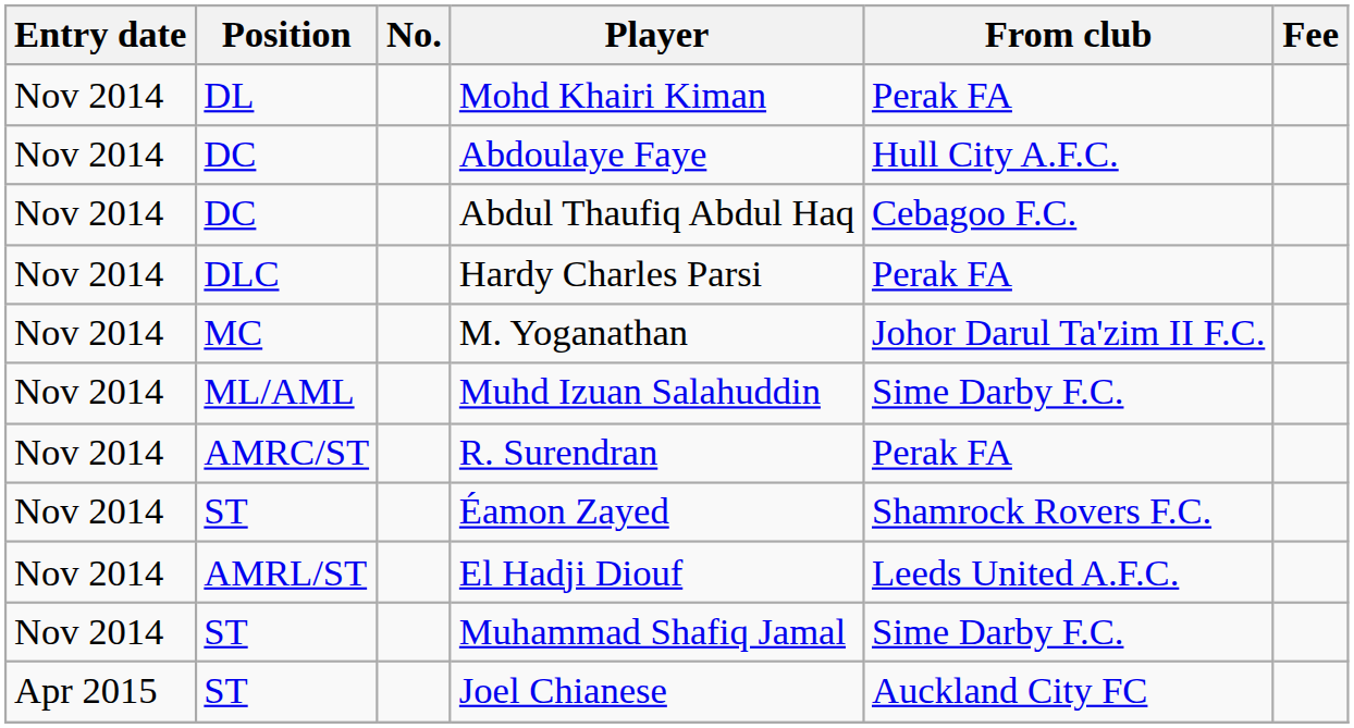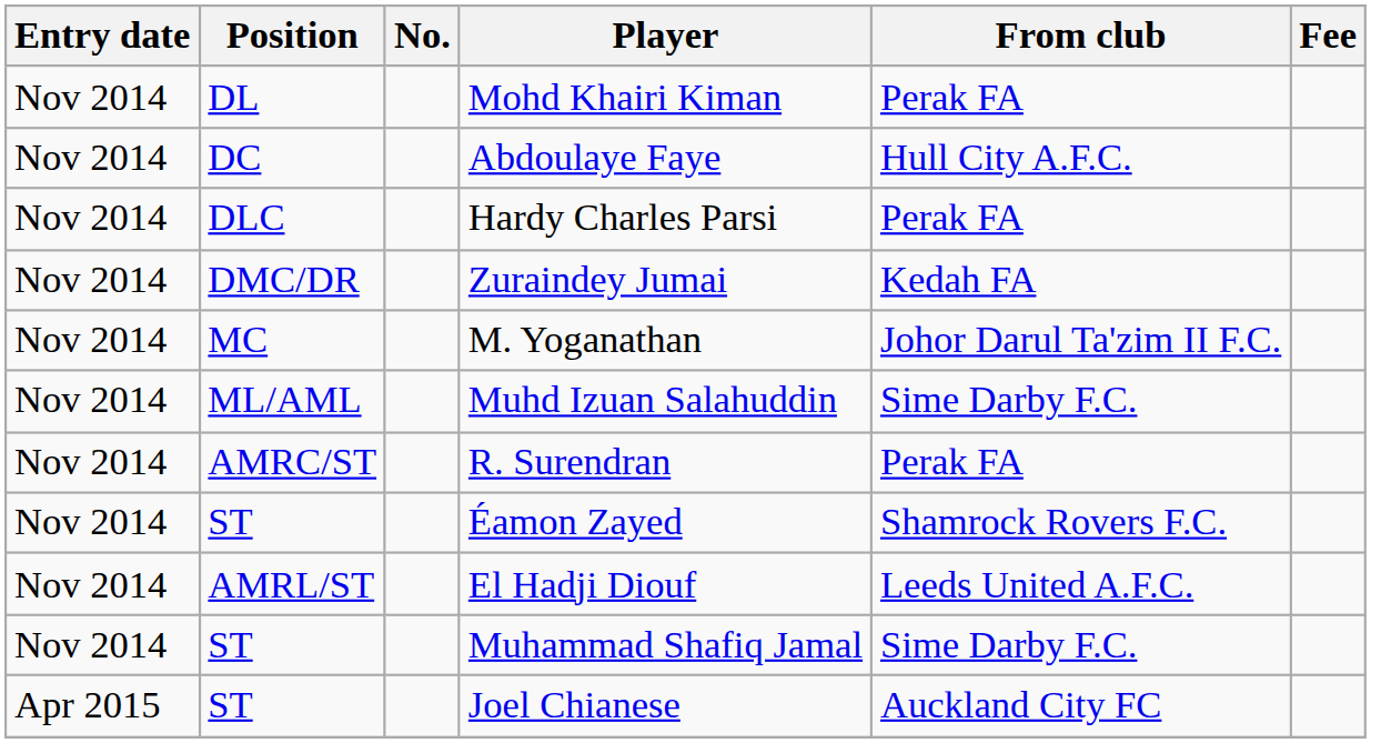- row: Nov 2014 | DC | Abdul Thaufiq Abdul Haq | Cebagoo F.C.
+ row: Nov 2014 | DMC/DR | Zuraindey Jumai | Kedah FA
